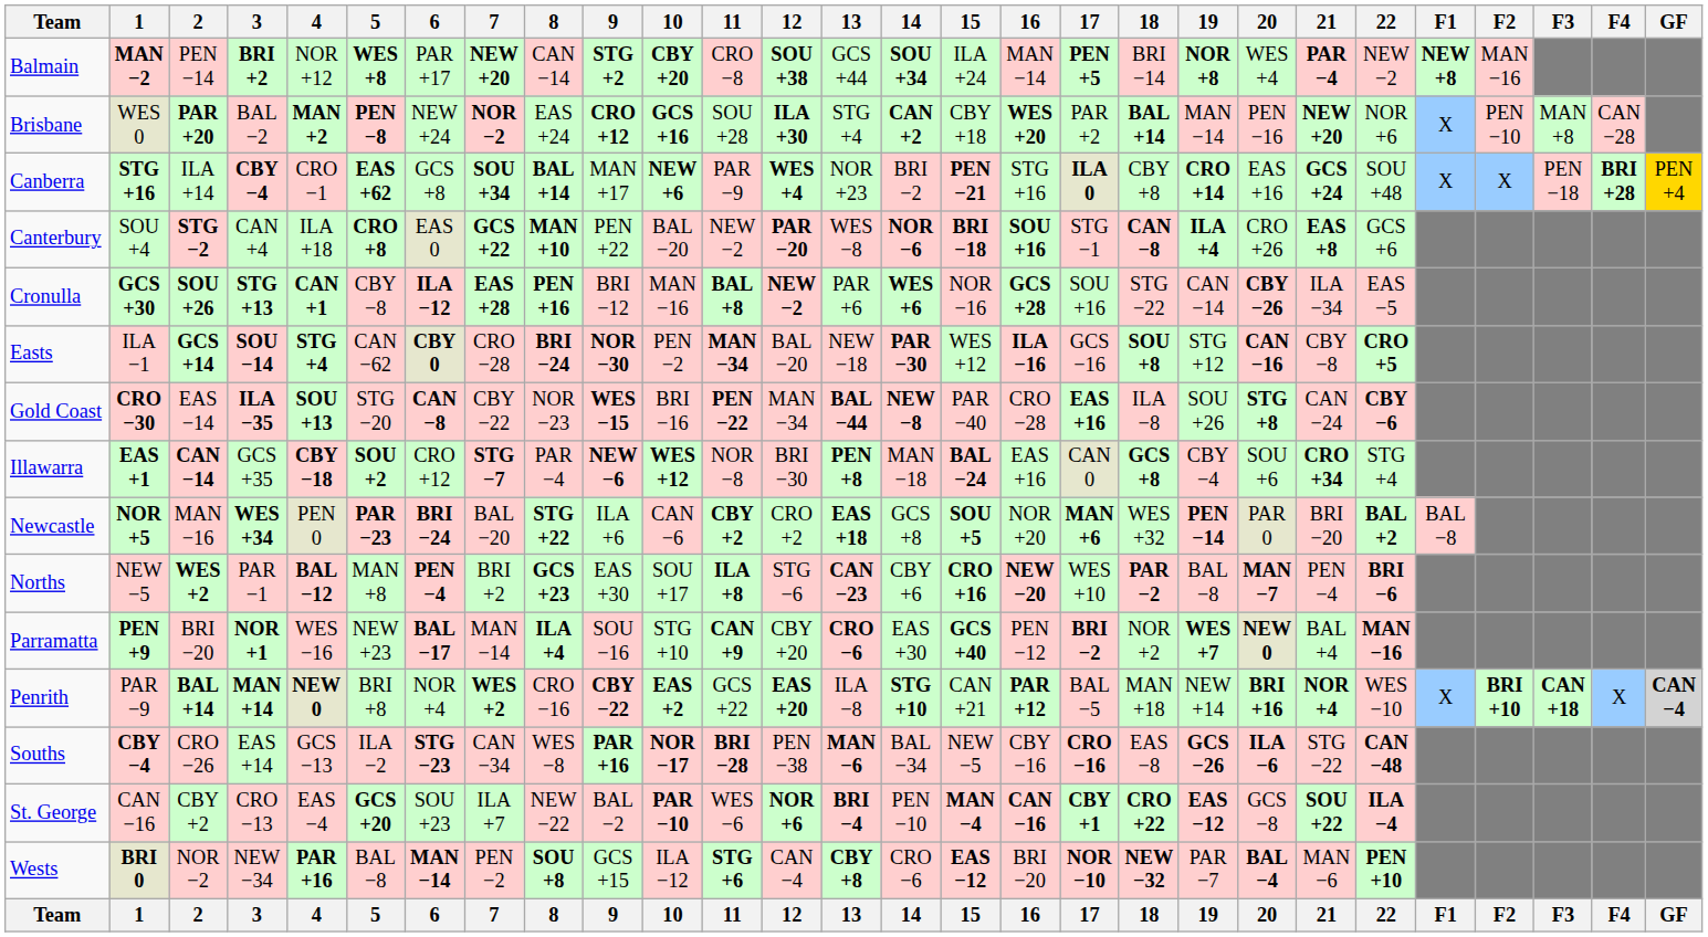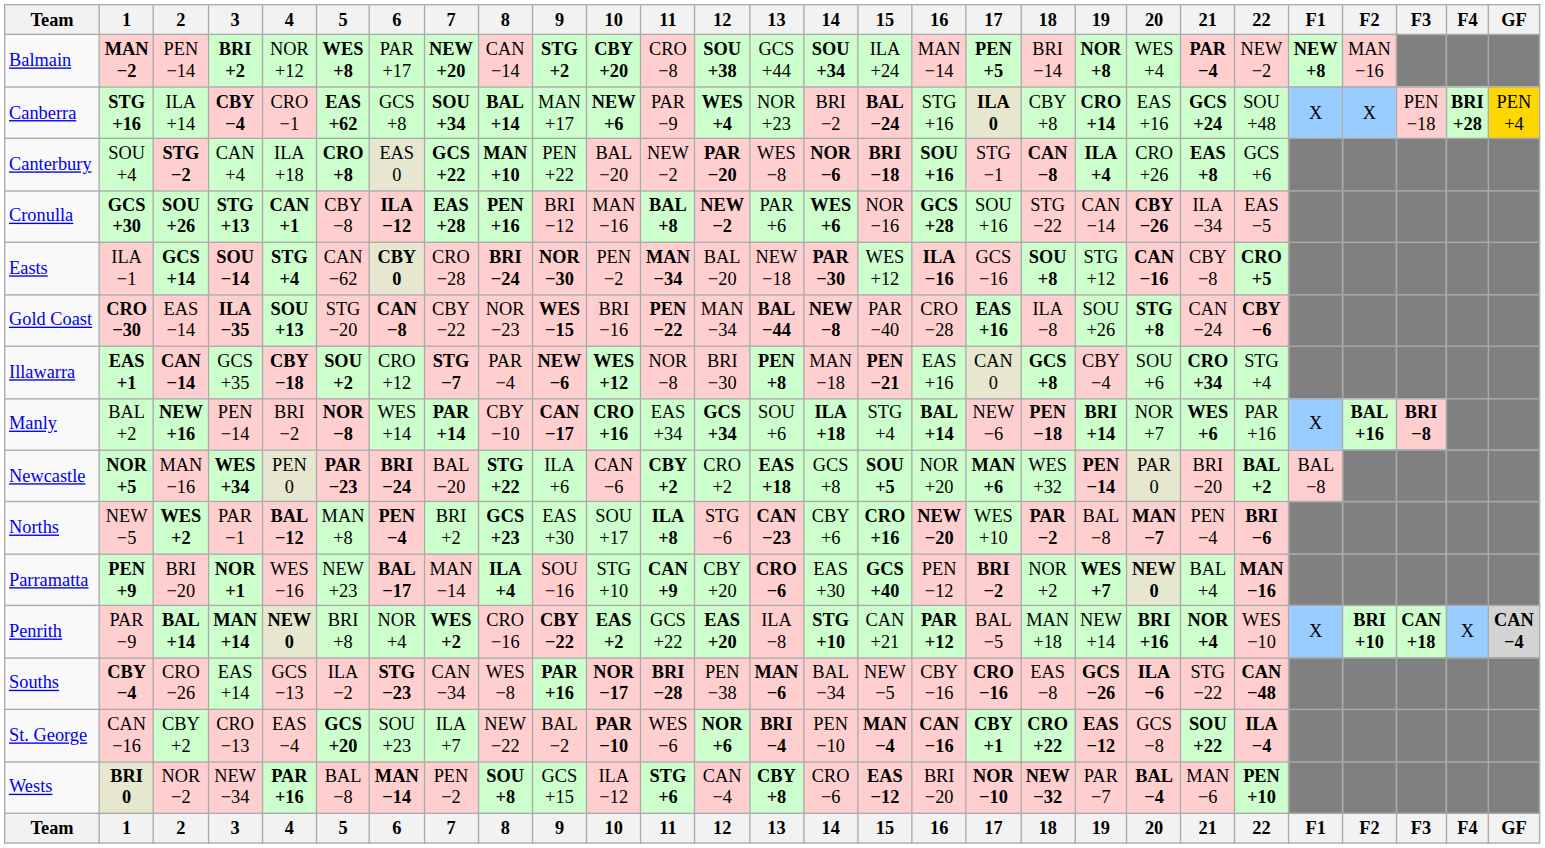- row: Brisbane | WES 0 | PAR +20 | BAL −2 | MAN +2 | PEN −8 | NEW +24 | NOR −2 | EAS +24 | CRO +12 | GCS +16 | SOU +28 | ILA +30 | STG +4 | CAN +2 | CBY +18 | WES +20 | PAR +2 | BAL +14 | MAN −14 | PEN −16 | NEW +20 | NOR +6 | X | PEN −10 | MAN +8 | CAN −28
Canberra | 15: PEN −21 -> BAL −24
Illawarra | 15: BAL −24 -> PEN −21
+ row: Manly | BAL +2 | NEW +16 | PEN −14 | BRI −2 | NOR −8 | WES +14 | PAR +14 | CBY −10 | CAN −17 | CRO +16 | EAS +34 | GCS +34 | SOU +6 | ILA +18 | STG +4 | BAL +14 | NEW −6 | PEN −18 | BRI +14 | NOR +7 | WES +6 | PAR +16 | X | BAL +16 | BRI −8
